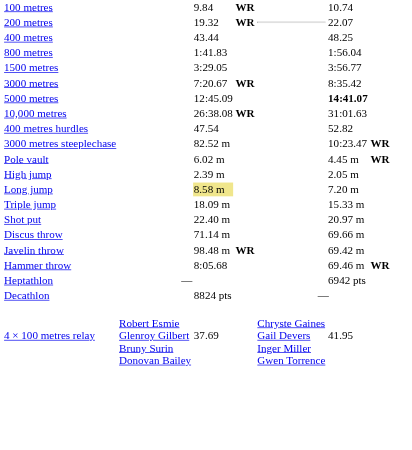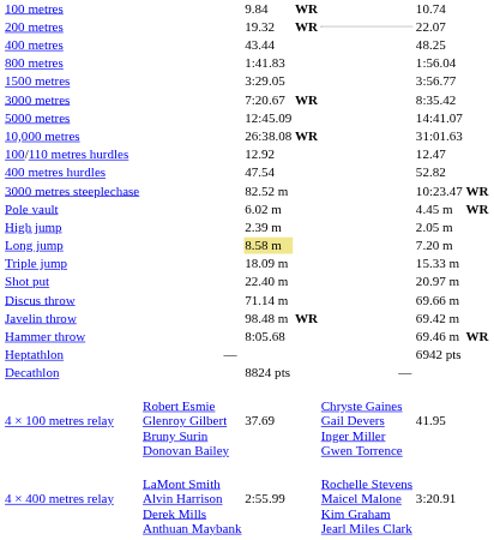5000 metres | column 6: bold -> normal
+ row: 100/110 metres hurdles | 12.92 | 12.47
+ row: 4 × 400 metres relay | LaMont Smith Alvin Harrison Derek Mills Anthuan Maybank | 2:55.99 | Rochelle Stevens Maicel Malone Kim Graham Jearl Miles Clark | 3:20.91
